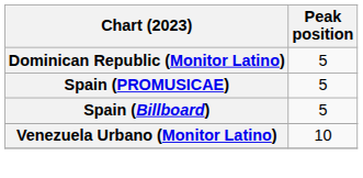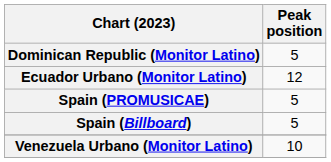+ row: Ecuador Urbano (Monitor Latino) | 12
